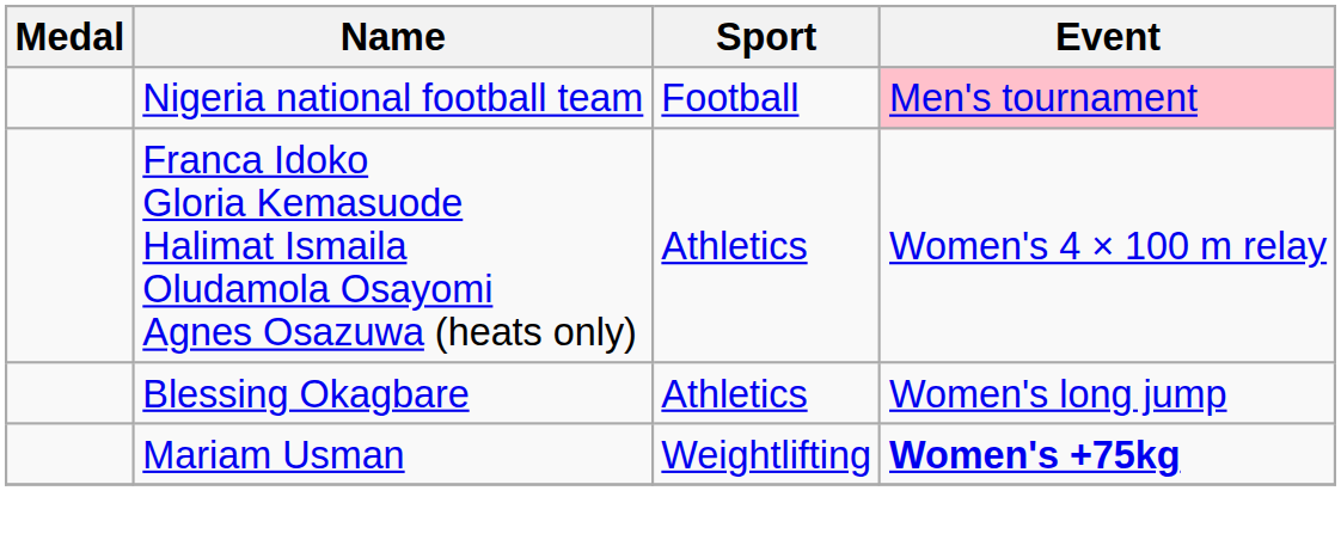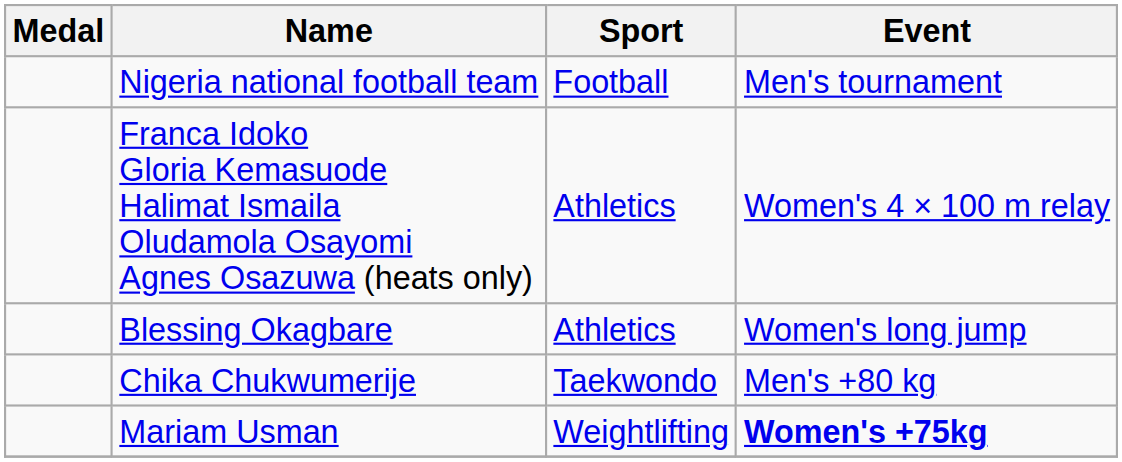Nigeria national football team | Event: pink background -> no background
+ row: Chika Chukwumerije | Taekwondo | Men's +80 kg
